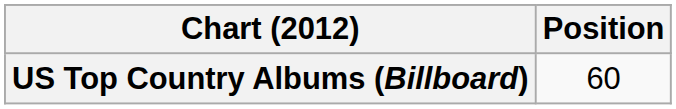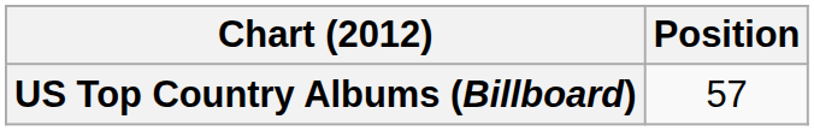US Top Country Albums (Billboard) | Position: 60 -> 57
